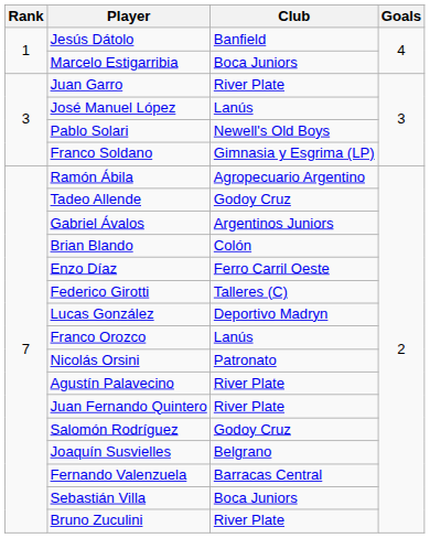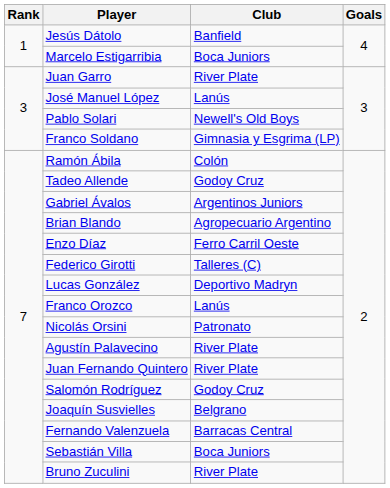Ramón Ábila | Club: Agropecuario Argentino -> Colón
Brian Blando | Club: Colón -> Agropecuario Argentino
